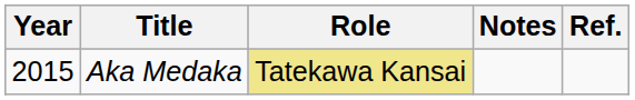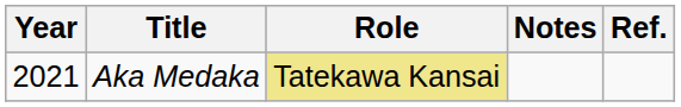Aka Medaka | Year: 2015 -> 2021
